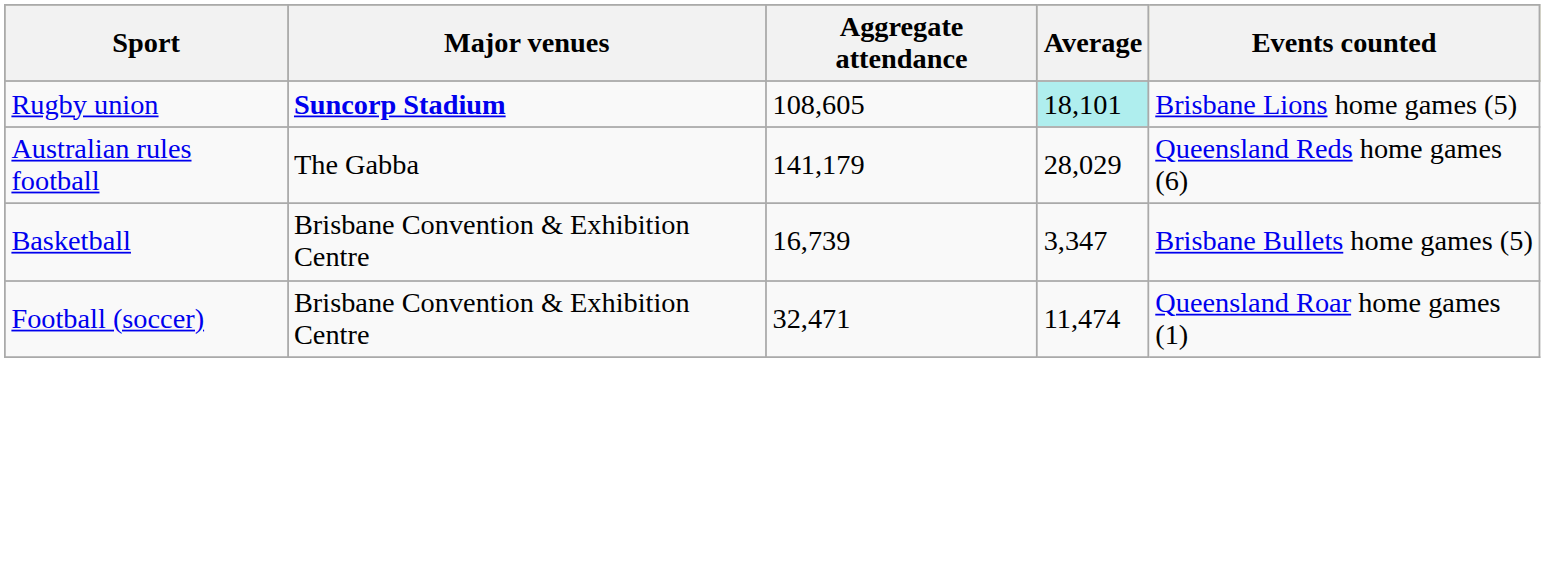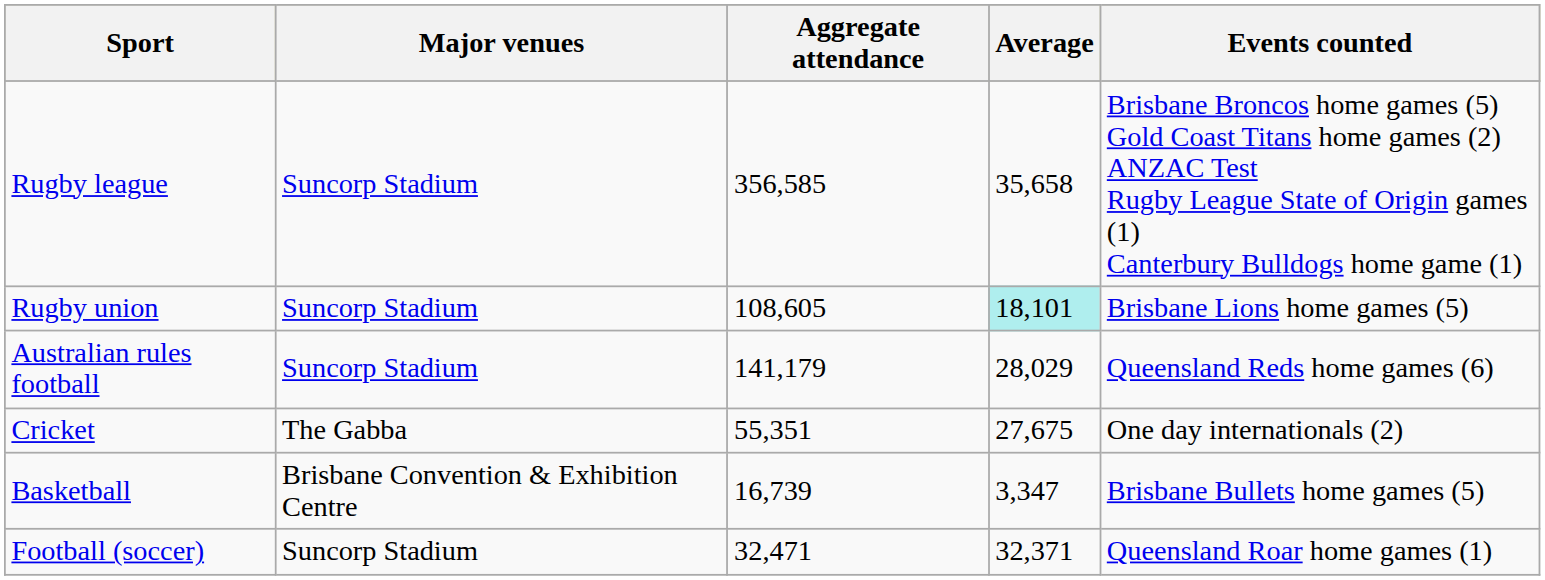+ row: Rugby league | Suncorp Stadium | 356,585 | 35,658 | Brisbane Broncos home games (5) Gold Coast Titans home games (2) ANZAC Test Rugby League State of Origin games (1) Canterbury Bulldogs home game (1)
Rugby union | Major venues: bold -> normal
Australian rules football | Major venues: The Gabba -> Suncorp Stadium
+ row: Cricket | The Gabba | 55,351 | 27,675 | One day internationals (2)
Football (soccer) | Major venues: Brisbane Convention & Exhibition Centre -> Suncorp Stadium
Football (soccer) | Average: 11,474 -> 32,371
